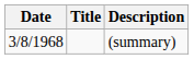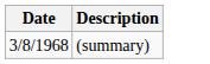- column: Title
